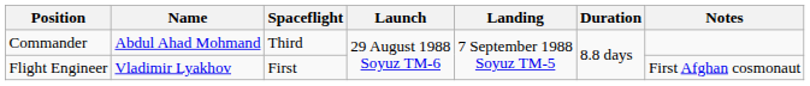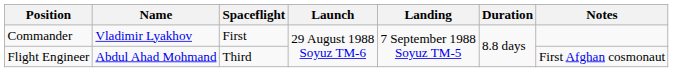Commander | Name: Abdul Ahad Mohmand -> Vladimir Lyakhov
Commander | Spaceflight: Third -> First
Flight Engineer | Name: Vladimir Lyakhov -> Abdul Ahad Mohmand
Flight Engineer | Spaceflight: First -> Third
